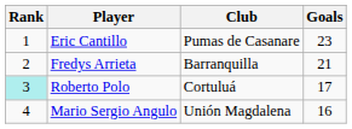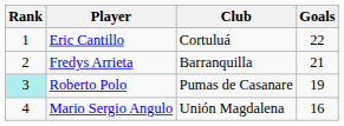Eric Cantillo | Club: Pumas de Casanare -> Cortuluá
Eric Cantillo | Goals: 23 -> 22
Roberto Polo | Club: Cortuluá -> Pumas de Casanare
Roberto Polo | Goals: 17 -> 19
